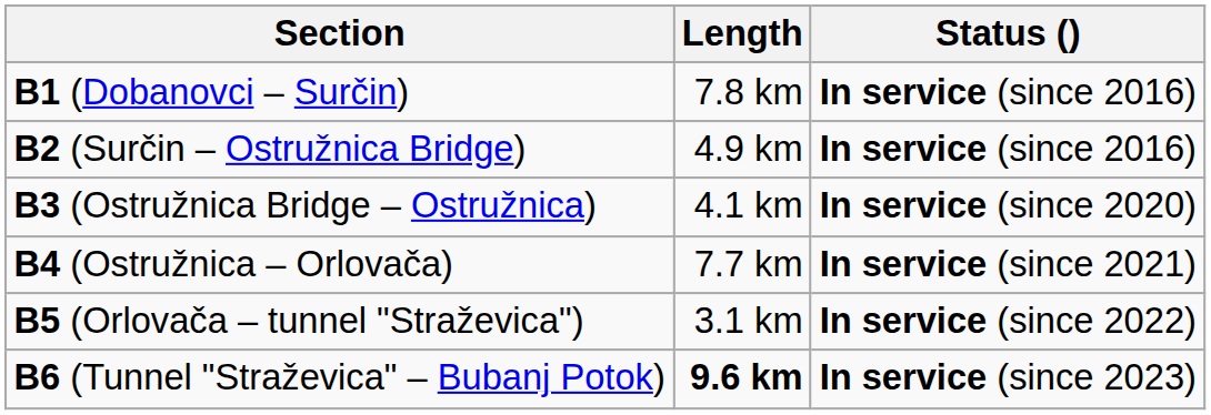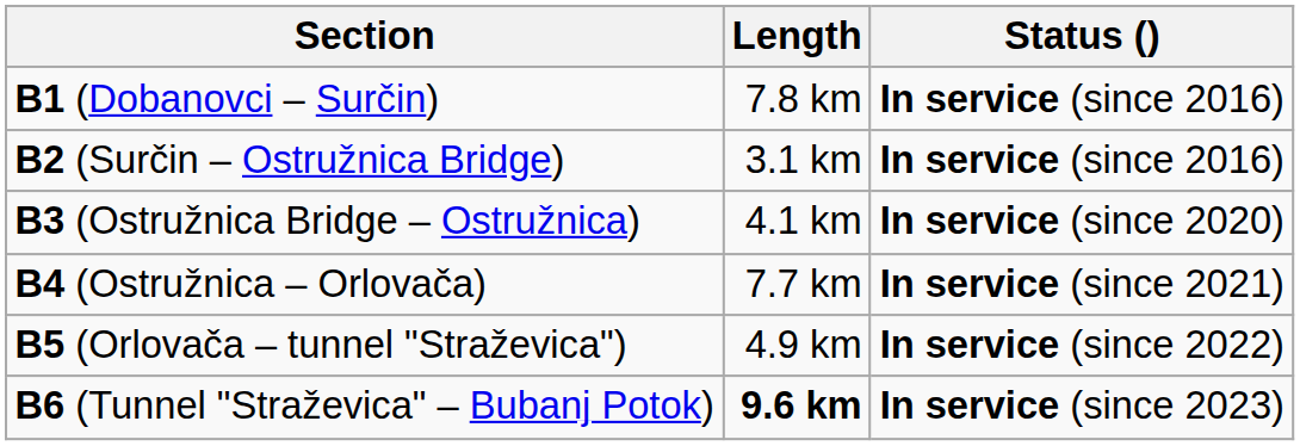B2 (Surčin – Ostružnica Bridge) | Length: 4.9 km -> 3.1 km
B5 (Orlovača – tunnel "Straževica") | Length: 3.1 km -> 4.9 km
